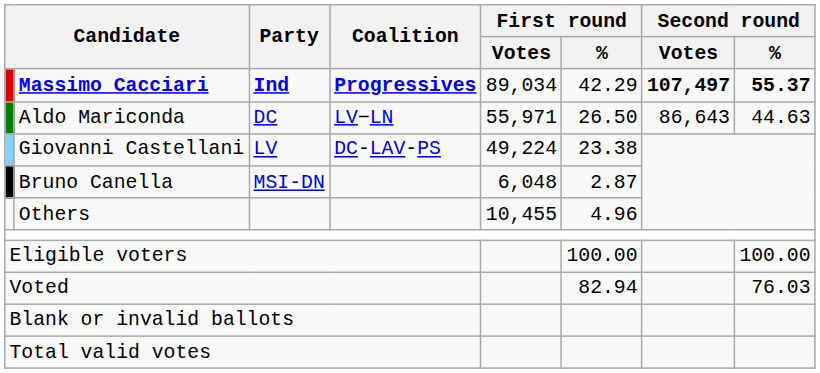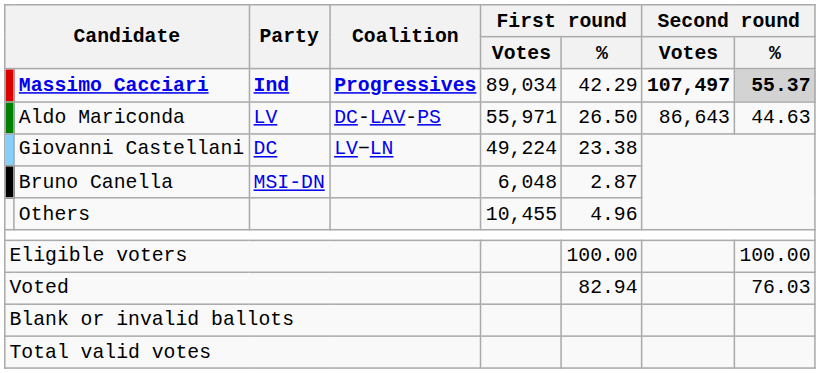Massimo Cacciari | Second round / %: no background -> lightgrey background
Aldo Mariconda | Party: DC -> LV
Aldo Mariconda | Coalition: LV−LN -> DC-LAV-PS
Giovanni Castellani | Party: LV -> DC
Giovanni Castellani | Coalition: DC-LAV-PS -> LV−LN
